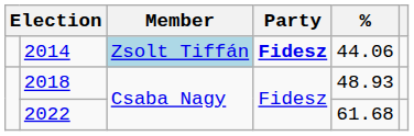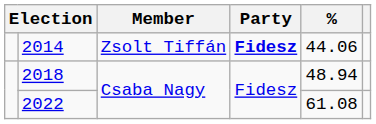2014 | Member: lightblue background -> no background
2018 | %: 48.93 -> 48.94
2022 | %: 61.68 -> 61.08
